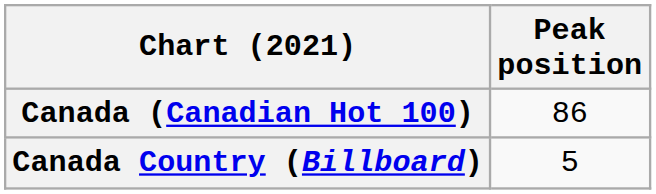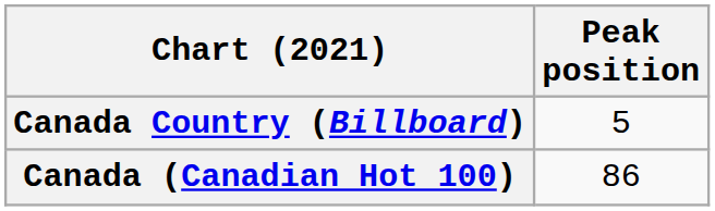rows swapped: Canada (Canadian Hot 100) <-> Canada Country (Billboard)
